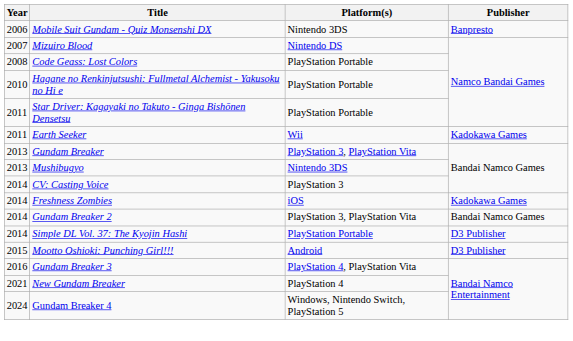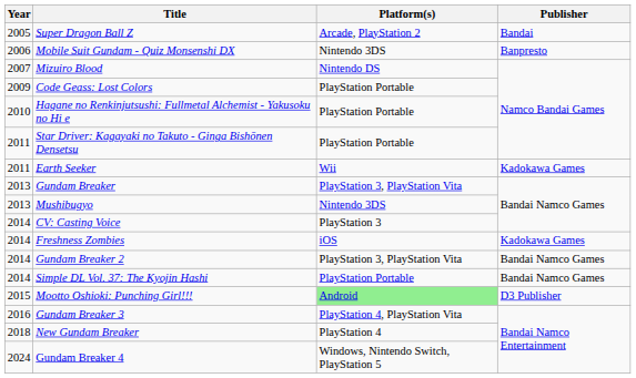+ row: 2005 | Super Dragon Ball Z | Arcade, PlayStation 2 | Bandai
Code Geass: Lost Colors | Year: 2008 -> 2009
Simple DL Vol. 37: The Kyojin Hashi | Publisher: D3 Publisher -> Bandai Namco Games
Mootto Oshioki: Punching Girl!!! | Platform(s): no background -> lightgreen background
New Gundam Breaker | Year: 2021 -> 2018
